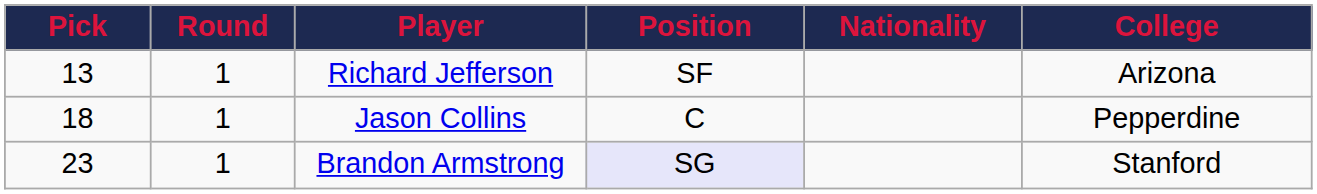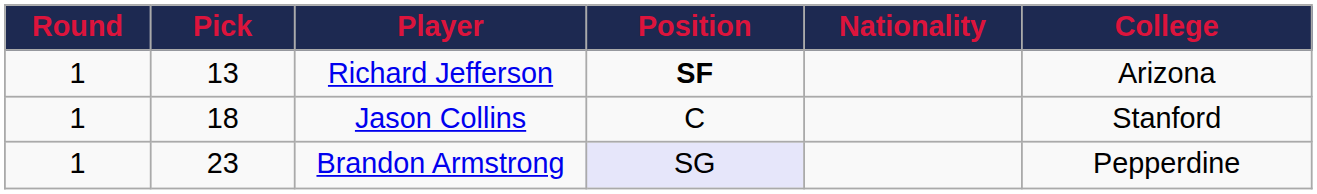columns swapped: Round <-> Pick
Richard Jefferson | Position: normal -> bold
Jason Collins | College: Pepperdine -> Stanford
Brandon Armstrong | College: Stanford -> Pepperdine
